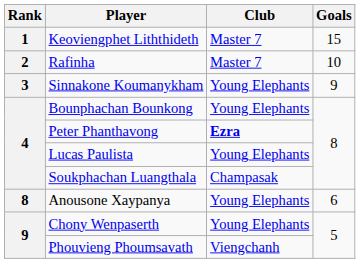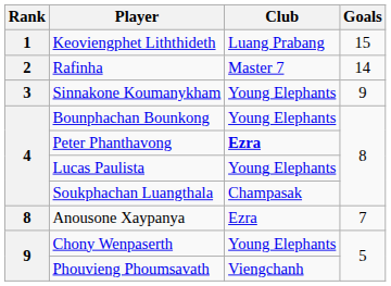Keoviengphet Liththideth | Club: Master 7 -> Luang Prabang
Rafinha | Goals: 10 -> 14
Anousone Xaypanya | Club: Young Elephants -> Ezra
Anousone Xaypanya | Goals: 6 -> 7
